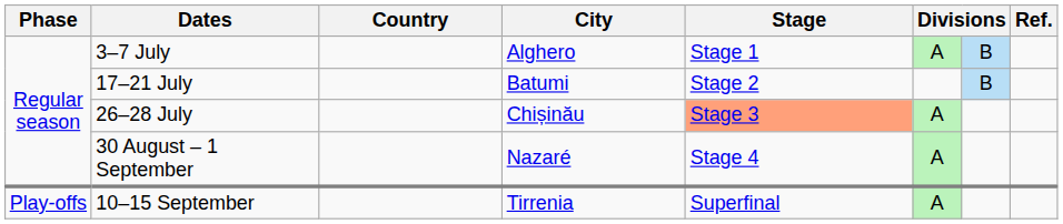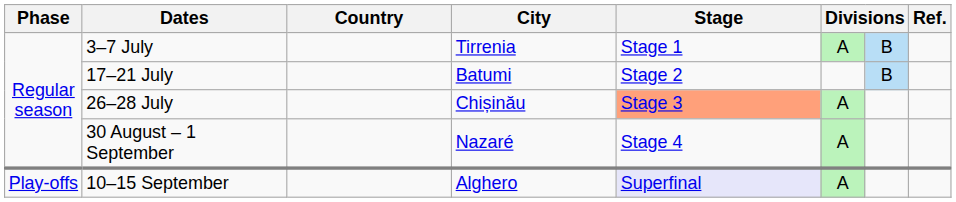3–7 July | City: Alghero -> Tirrenia
10–15 September | City: Tirrenia -> Alghero
10–15 September | Stage: no background -> lavender background
